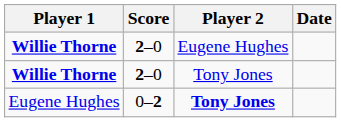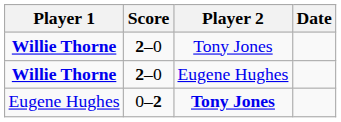rows swapped: Willie Thorne / Tony Jones <-> Willie Thorne / Eugene Hughes
